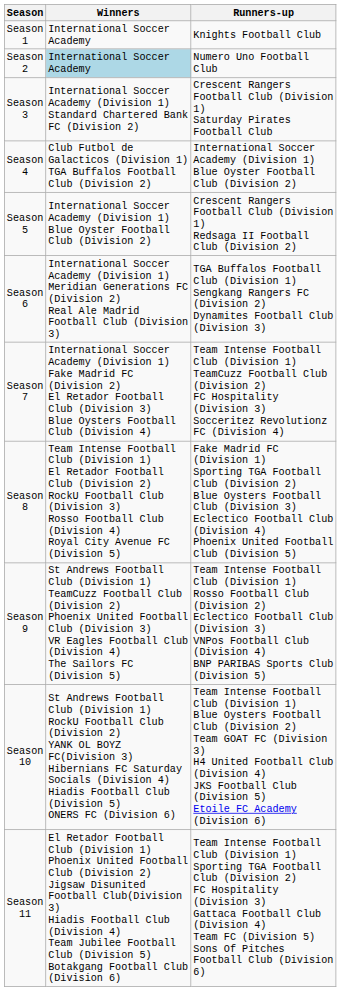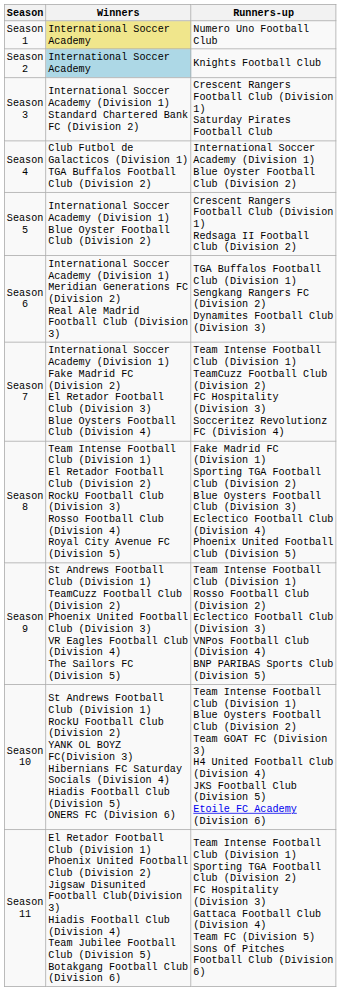Season 1 | Winners: no background -> khaki background
Season 1 | Runners-up: Knights Football Club -> Numero Uno Football Club
Season 2 | Runners-up: Numero Uno Football Club -> Knights Football Club
